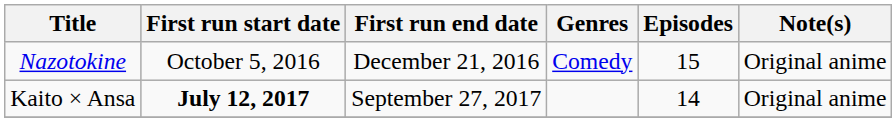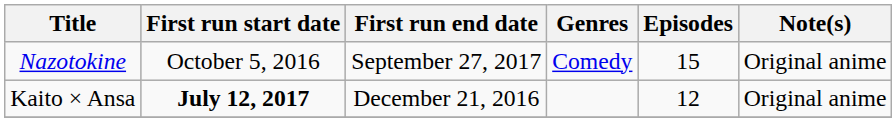Nazotokine | First run end date: December 21, 2016 -> September 27, 2017
Kaito × Ansa | First run end date: September 27, 2017 -> December 21, 2016
Kaito × Ansa | Episodes: 14 -> 12
